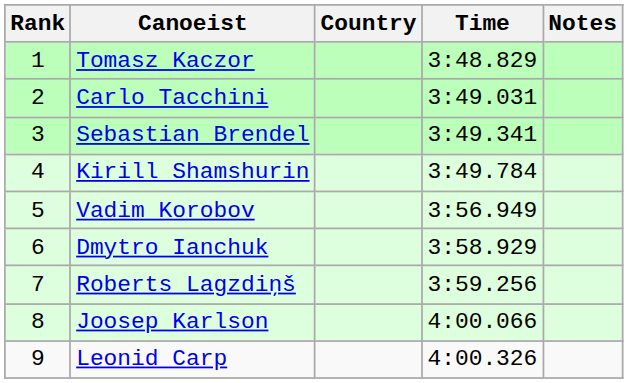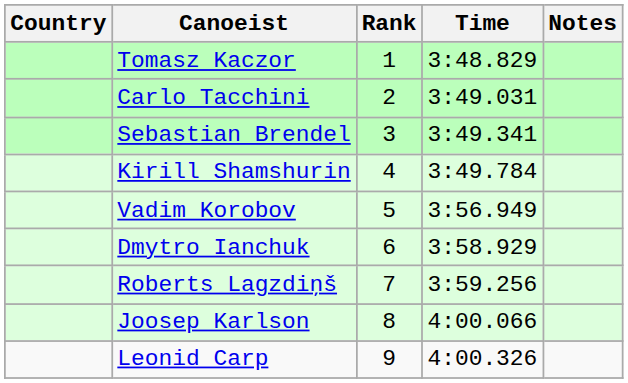columns swapped: Rank <-> Country
